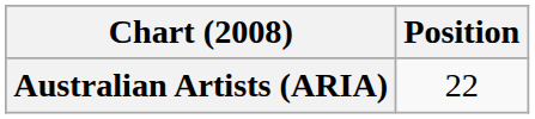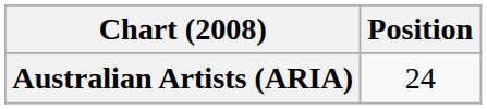Australian Artists (ARIA) | Position: 22 -> 24
